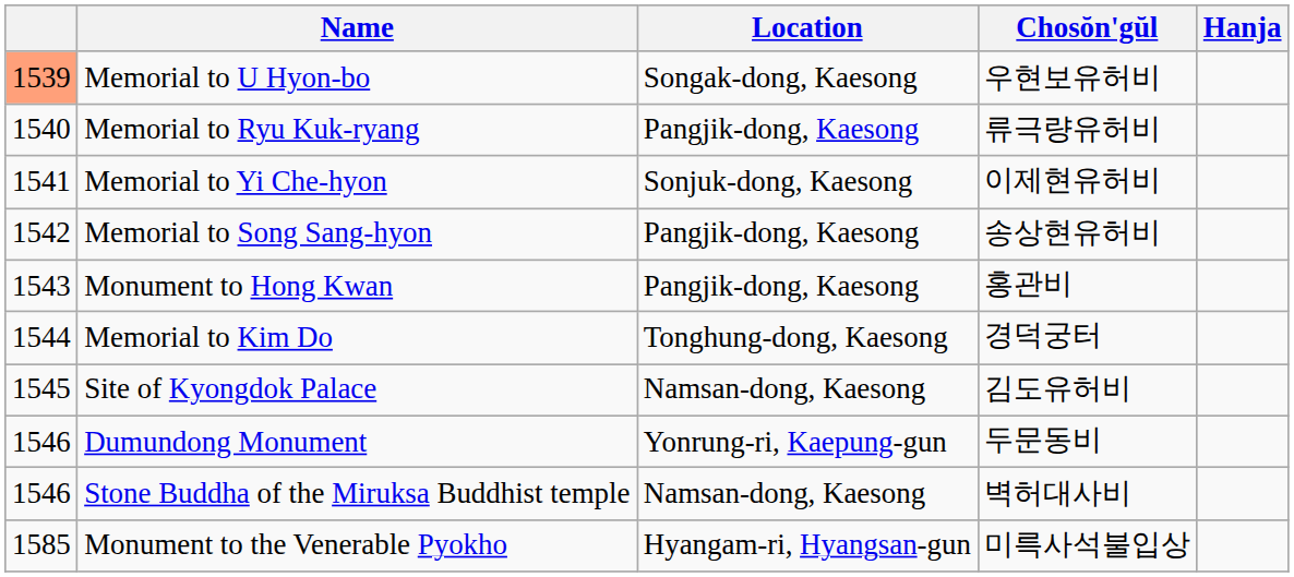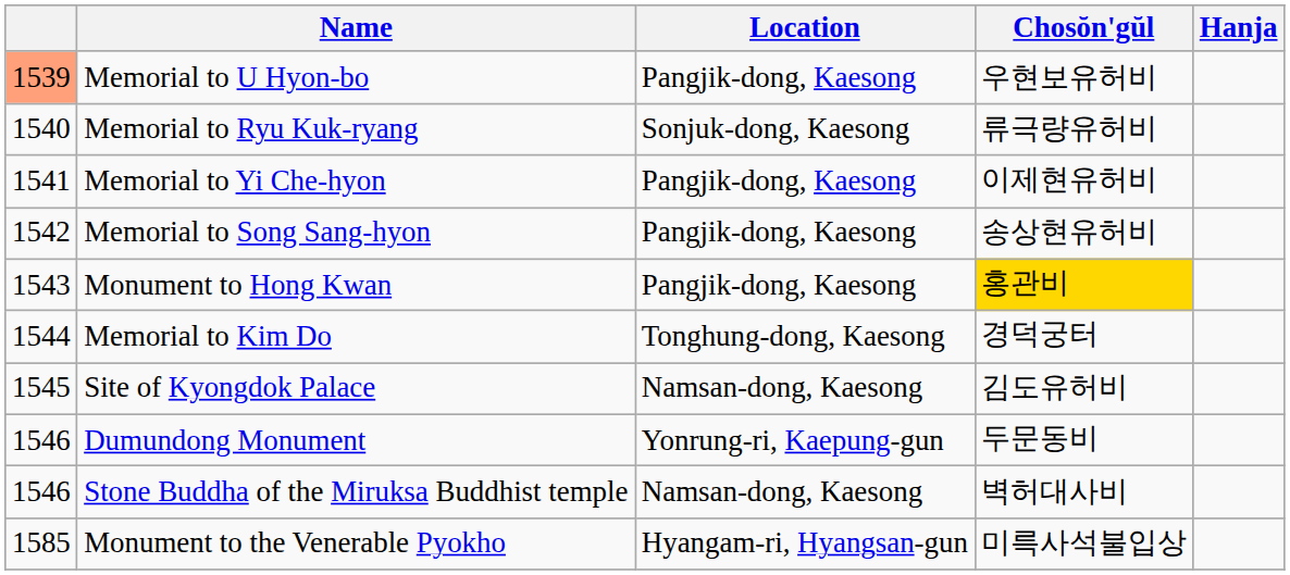Memorial to U Hyon-bo | Location: Songak-dong, Kaesong -> Pangjik-dong, Kaesong
Memorial to Ryu Kuk-ryang | Location: Pangjik-dong, Kaesong -> Sonjuk-dong, Kaesong
Memorial to Yi Che-hyon | Location: Sonjuk-dong, Kaesong -> Pangjik-dong, Kaesong
Monument to Hong Kwan | Chosŏn'gŭl: no background -> gold background
